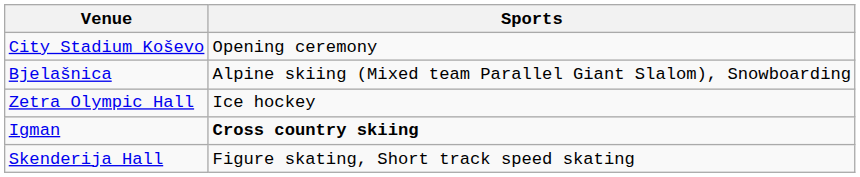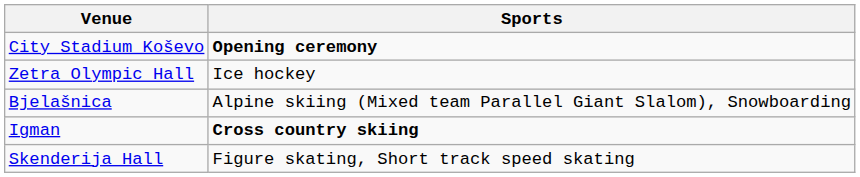City Stadium Koševo | Sports: normal -> bold
rows swapped: Zetra Olympic Hall <-> Bjelašnica
